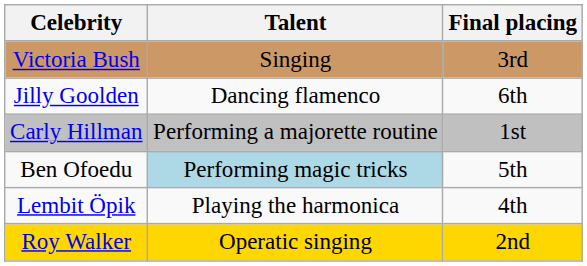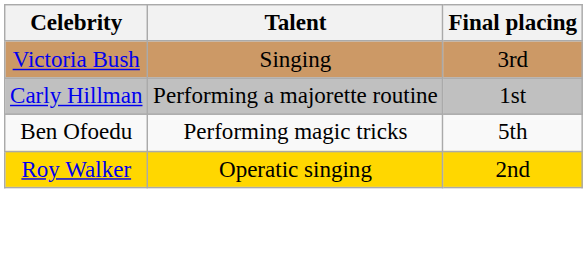- row: Jilly Goolden | Dancing flamenco | 6th
Ben Ofoedu | Talent: lightblue background -> no background
- row: Lembit Öpik | Playing the harmonica | 4th
